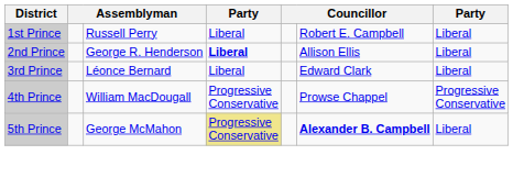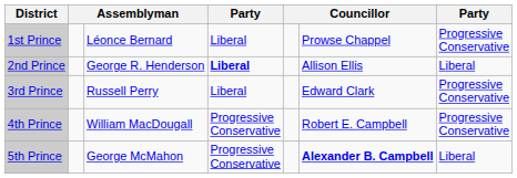1st Prince | column 3: Russell Perry -> Léonce Bernard
1st Prince | column 6: Robert E. Campbell -> Prowse Chappel
1st Prince | column 7: Liberal -> Progressive Conservative
3rd Prince | column 3: Léonce Bernard -> Russell Perry
3rd Prince | column 7: Liberal -> Progressive Conservative
4th Prince | column 6: Prowse Chappel -> Robert E. Campbell
5th Prince | column 4: khaki background -> no background
